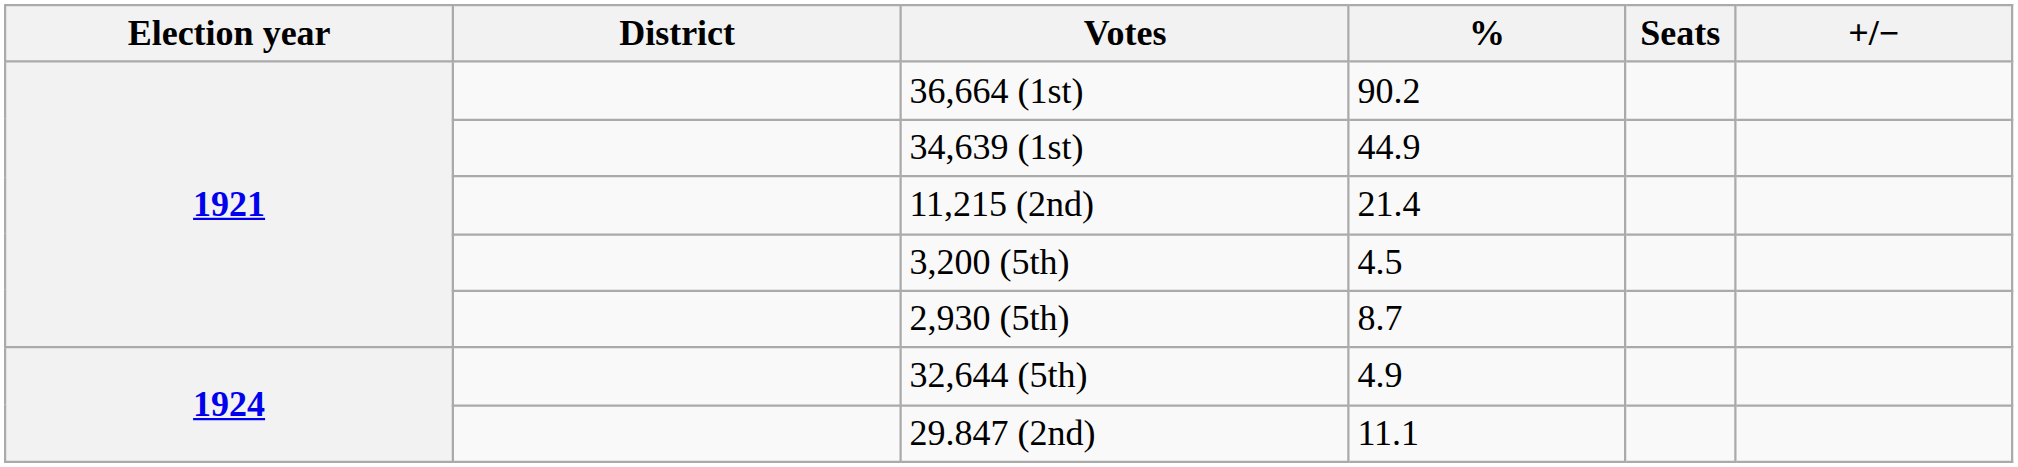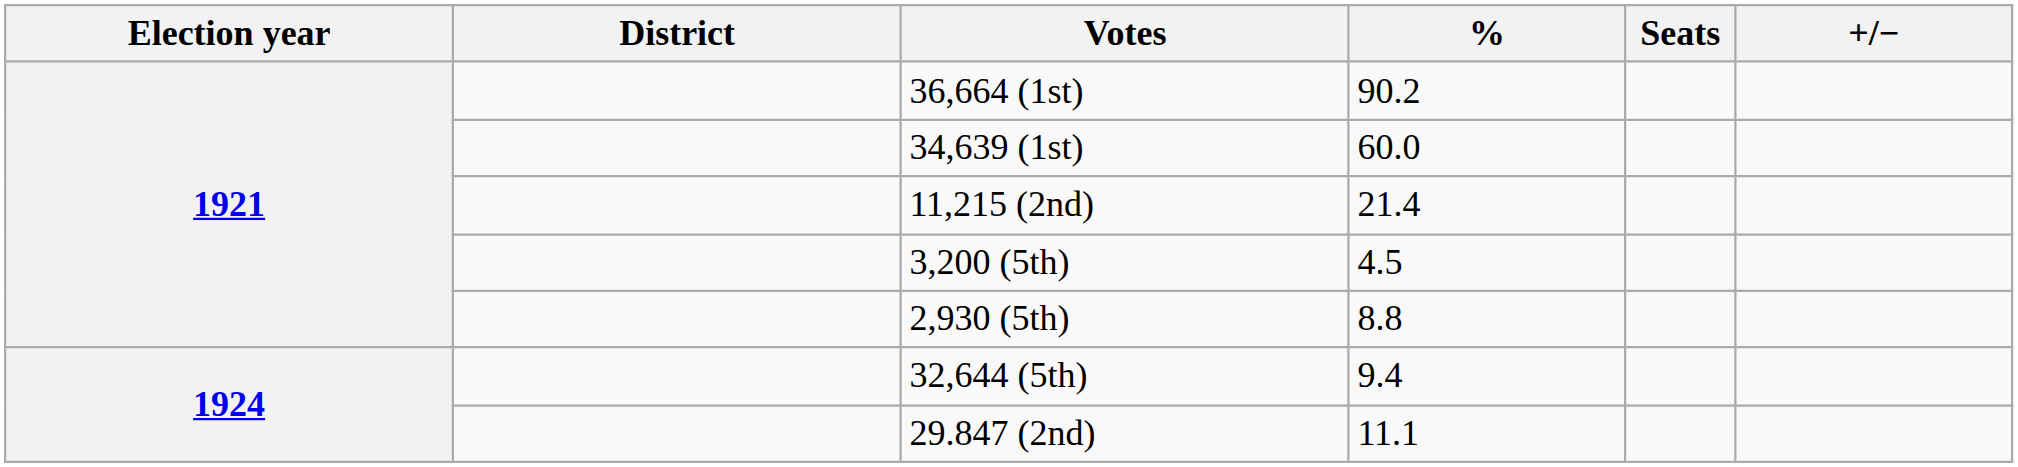34,639 (1st) | %: 44.9 -> 60.0
2,930 (5th) | %: 8.7 -> 8.8
32,644 (5th) | %: 4.9 -> 9.4
